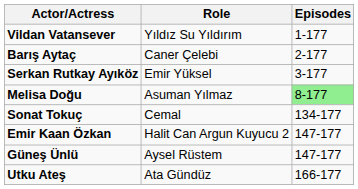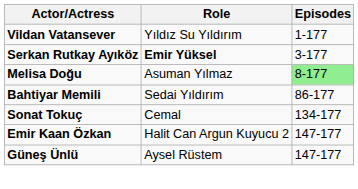- row: Barış Aytaç | Caner Çelebi | 2-177
Serkan Rutkay Ayıköz | Role: normal -> bold
+ row: Bahtiyar Memili | Sedai Yıldırım | 86-177
- row: Utku Ateş | Ata Gündüz | 166-177
